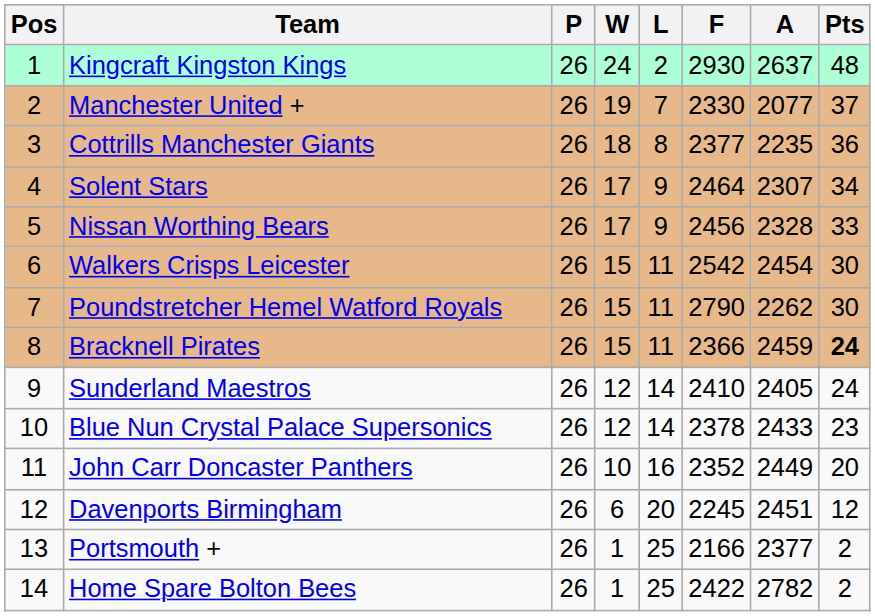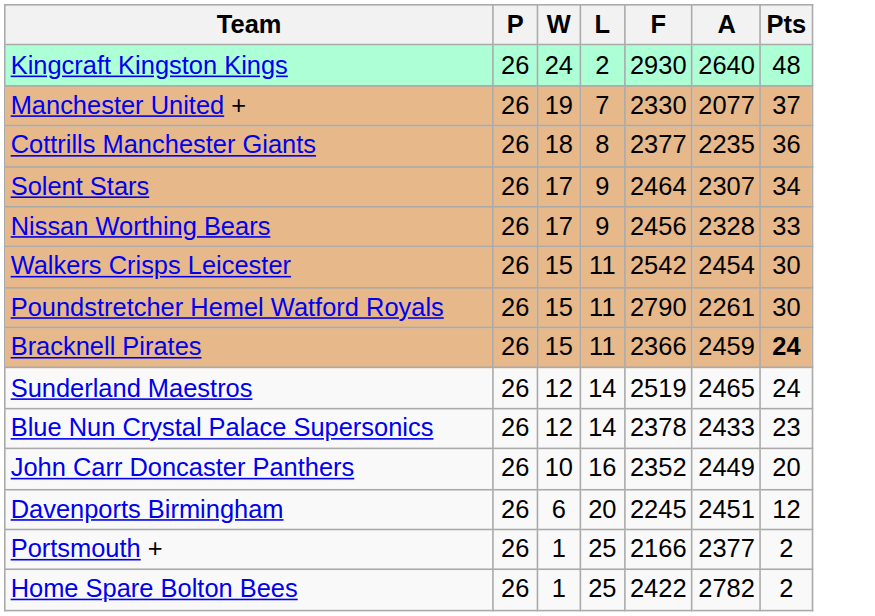- column: Pos | 1 | 2 | 3 | 4 | 5 | 6 | 7 | 8 | 9 | 10 | 11 | 12 | 13 | 14
Kingcraft Kingston Kings | A: 2637 -> 2640
Poundstretcher Hemel Watford Royals | A: 2262 -> 2261
Sunderland Maestros | F: 2410 -> 2519
Sunderland Maestros | A: 2405 -> 2465
